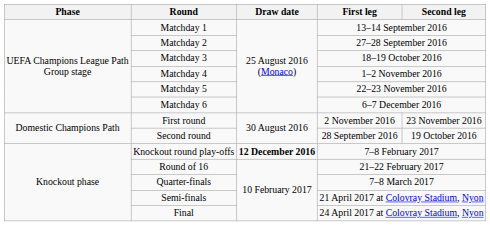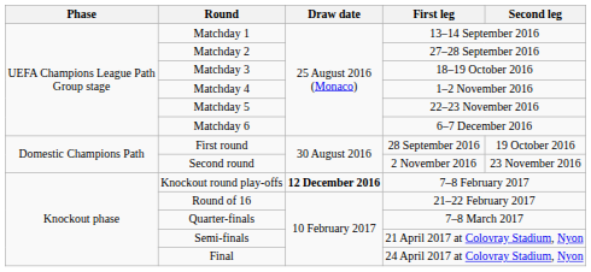First round | First leg: 2 November 2016 -> 28 September 2016
First round | Second leg: 23 November 2016 -> 19 October 2016
Second round | First leg: 28 September 2016 -> 2 November 2016
Second round | Second leg: 19 October 2016 -> 23 November 2016
